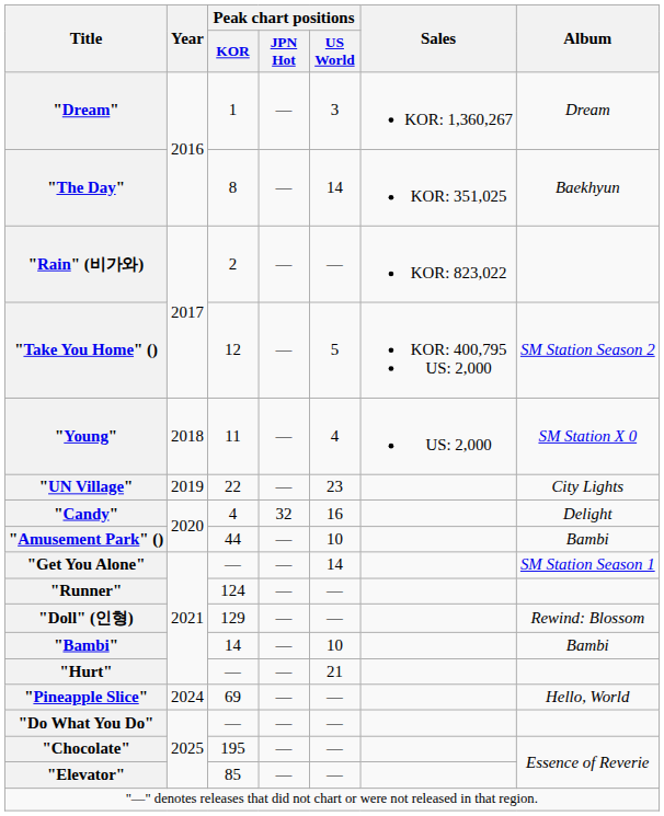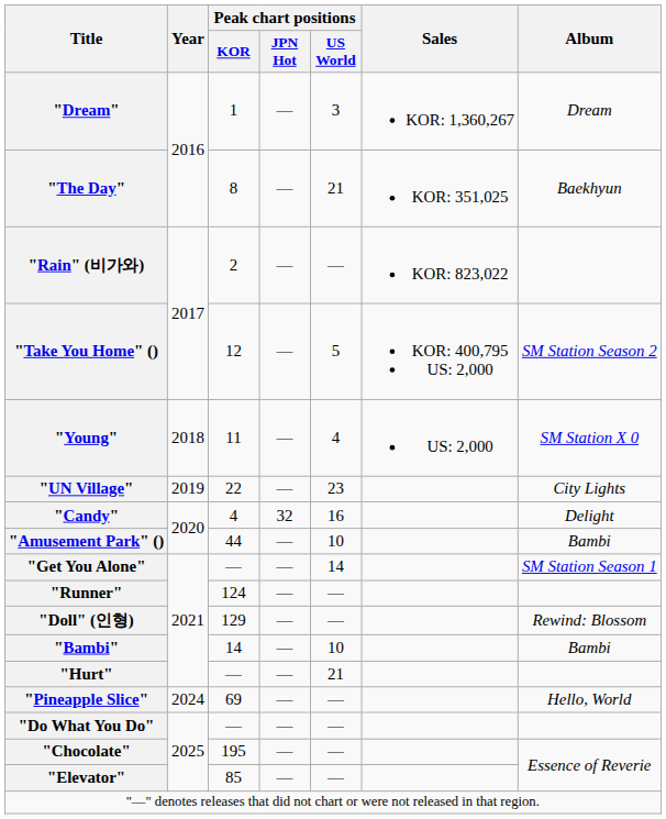"The Day" | Peak chart positions / US World: 14 -> 21
